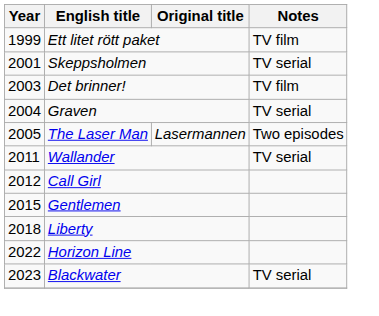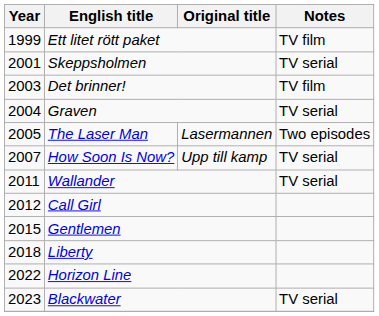+ row: 2007 | How Soon Is Now? | Upp till kamp | TV serial
